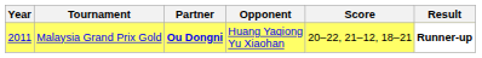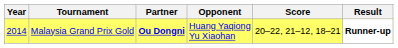Malaysia Grand Prix Gold | Year: 2011 -> 2014
